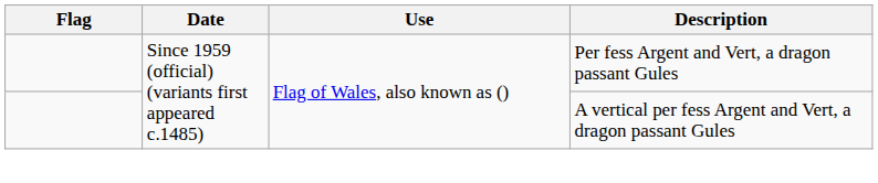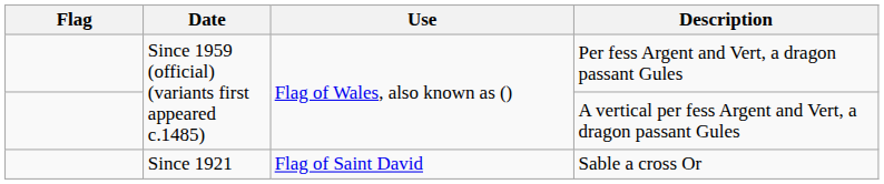+ row: Since 1921 | Flag of Saint David | Sable a cross Or
